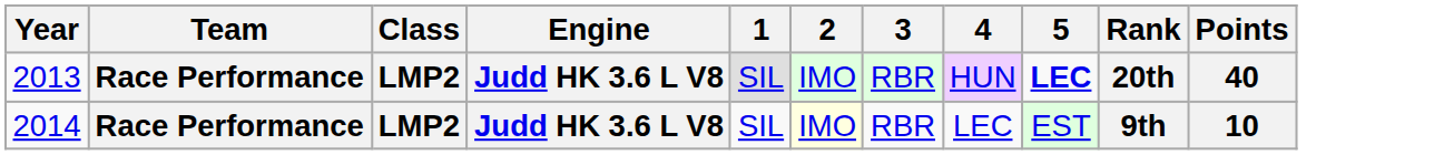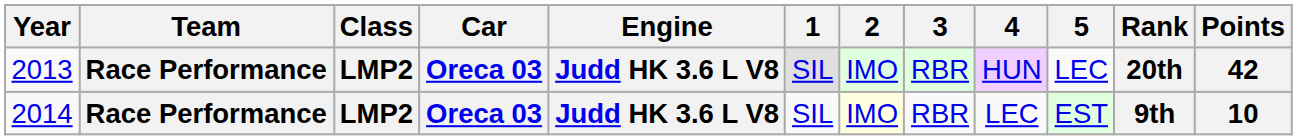+ column: Car | Oreca 03 | Oreca 03
2013 | 5: bold -> normal
2013 | Points: 40 -> 42
